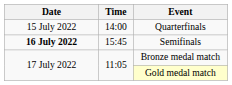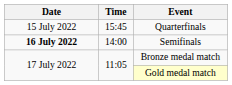Quarterfinals | Time: 14:00 -> 15:45
Semifinals | Time: 15:45 -> 14:00
